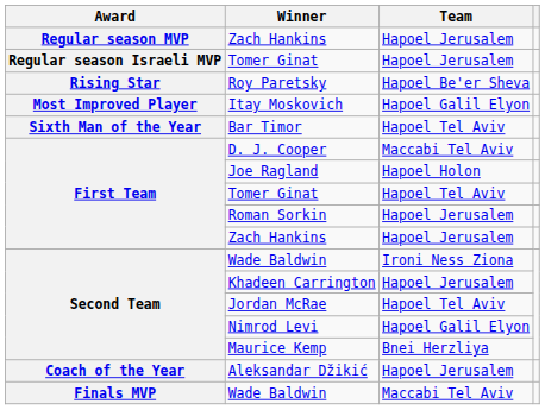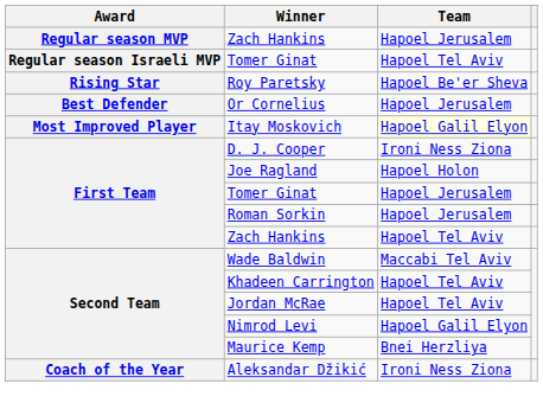Regular season Israeli MVP / Tomer Ginat | Team: Hapoel Jerusalem -> Hapoel Tel Aviv
+ row: Best Defender | Or Cornelius | Hapoel Jerusalem
Itay Moskovich | Team: no background -> lightyellow background
- row: Sixth Man of the Year | Bar Timor | Hapoel Tel Aviv
D. J. Cooper | Team: Maccabi Tel Aviv -> Ironi Ness Ziona
First Team / Tomer Ginat | Team: Hapoel Tel Aviv -> Hapoel Jerusalem
First Team / Zach Hankins | Team: Hapoel Jerusalem -> Hapoel Tel Aviv
Second Team / Wade Baldwin | Team: Ironi Ness Ziona -> Maccabi Tel Aviv
Khadeen Carrington | Team: Hapoel Jerusalem -> Hapoel Tel Aviv
Aleksandar Džikić | Team: Hapoel Jerusalem -> Ironi Ness Ziona
- row: Finals MVP | Wade Baldwin | Maccabi Tel Aviv
